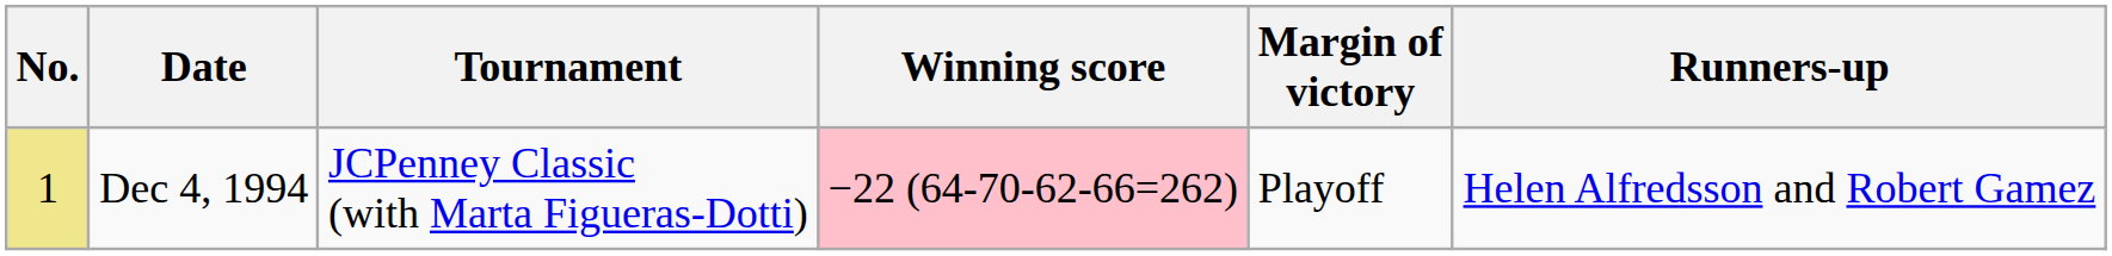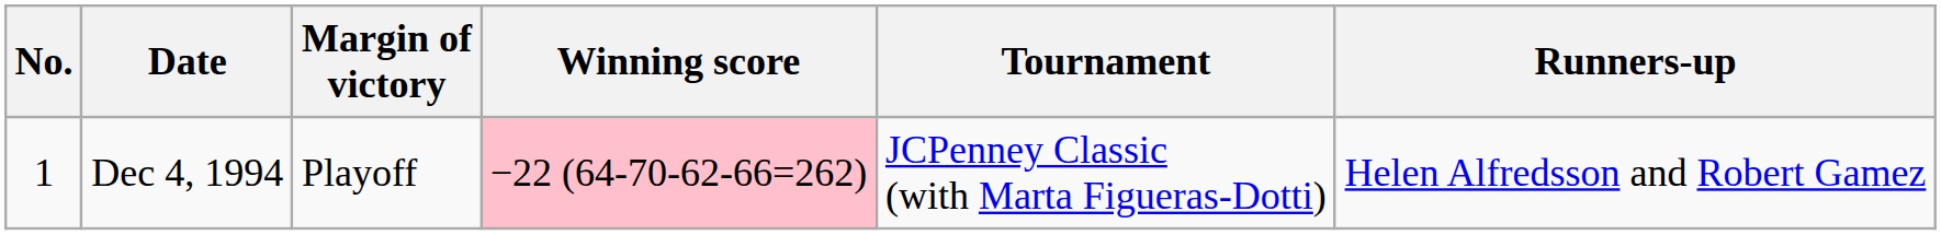columns swapped: Tournament <-> Margin of victory
Dec 4, 1994 | No.: khaki background -> no background
